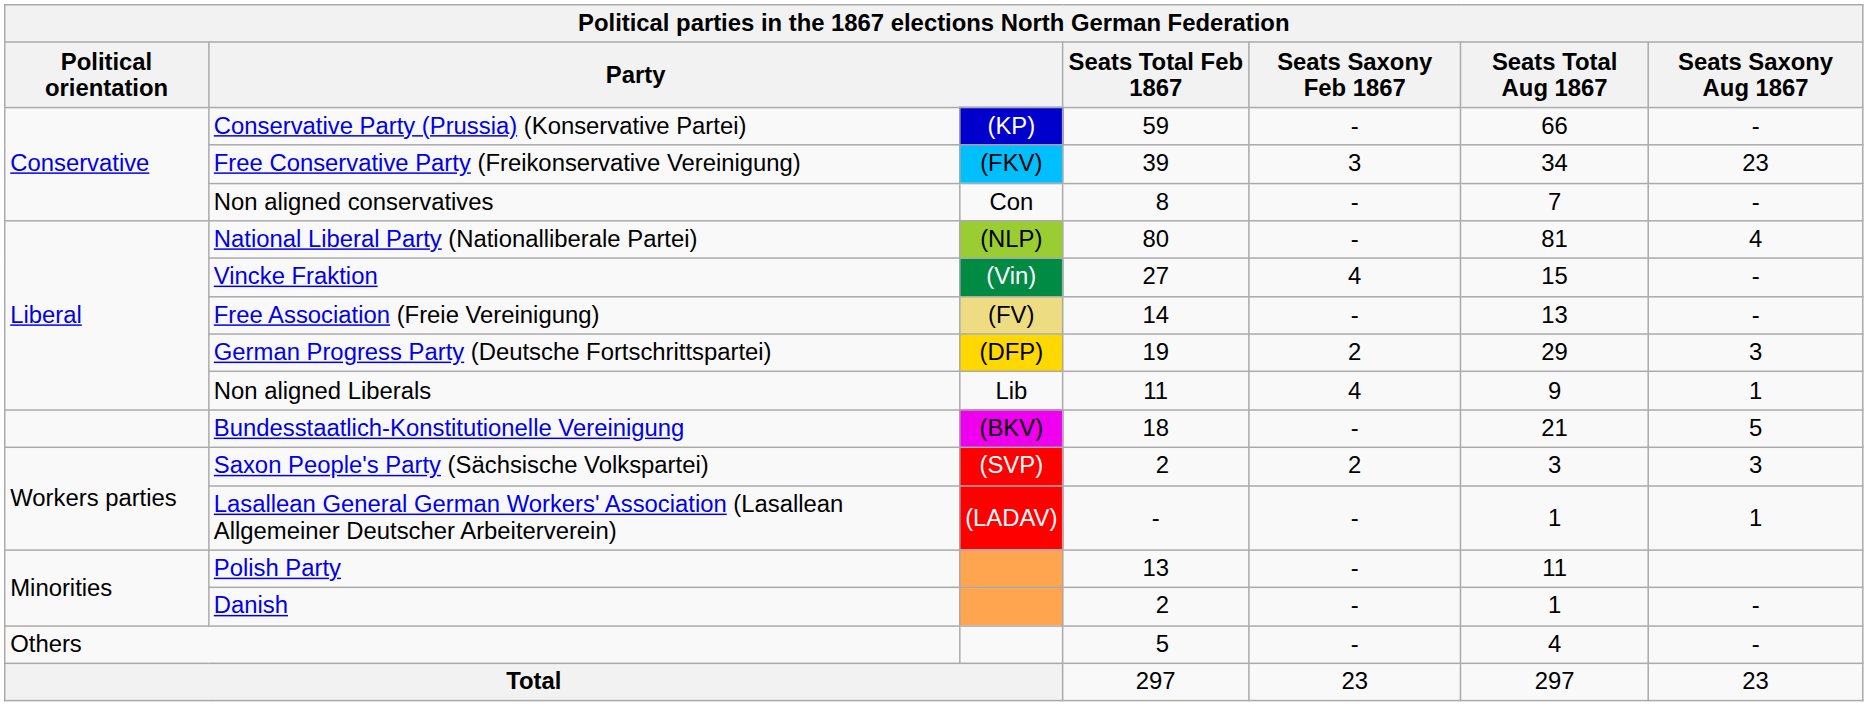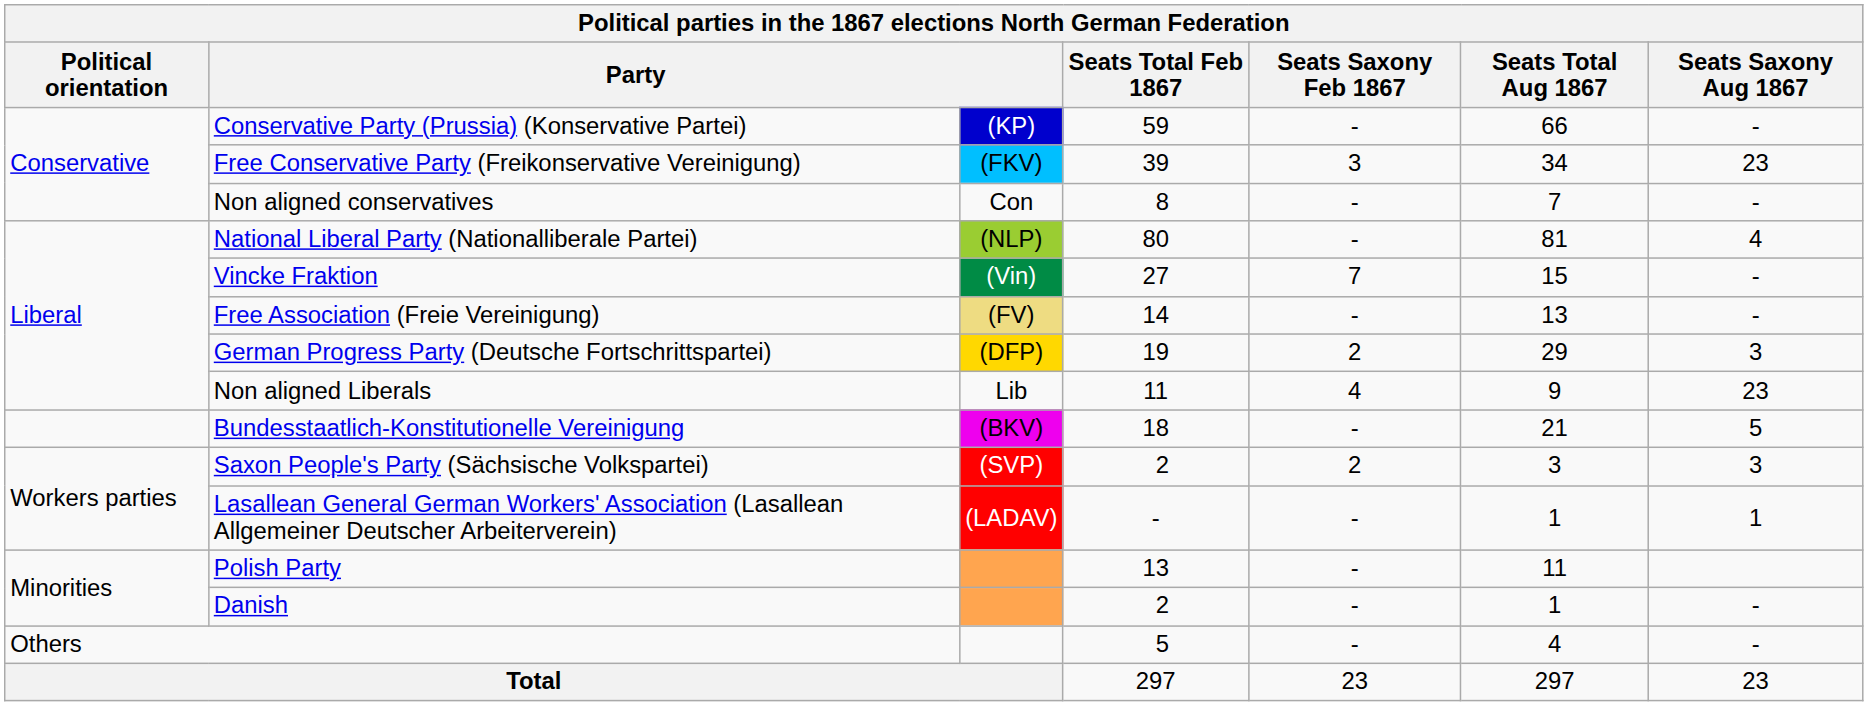Vincke Fraktion | Seats Saxony Feb 1867: 4 -> 7
Non aligned Liberals | Seats Saxony Aug 1867: 1 -> 23
